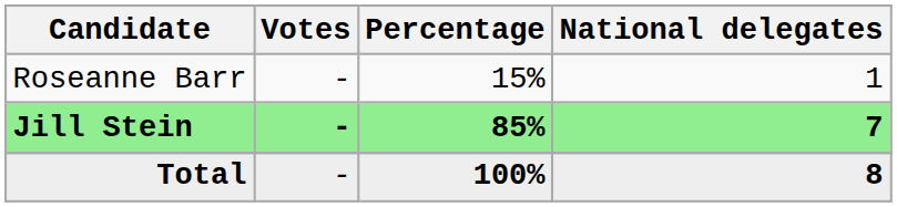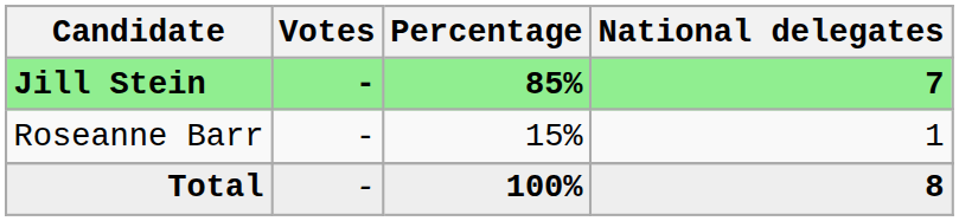rows swapped: Jill Stein <-> Roseanne Barr
